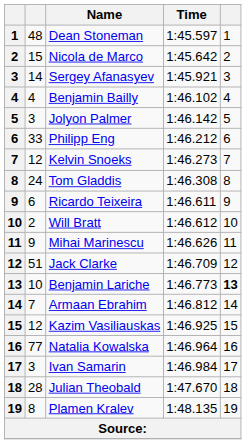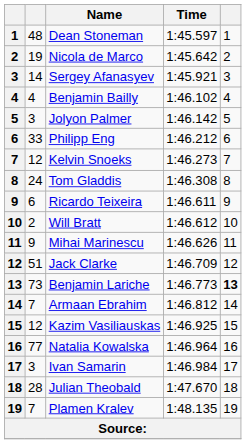Nicola de Marco | column 2: 15 -> 19
Benjamin Lariche | column 2: 10 -> 73
Plamen Kralev | column 2: 8 -> 7
